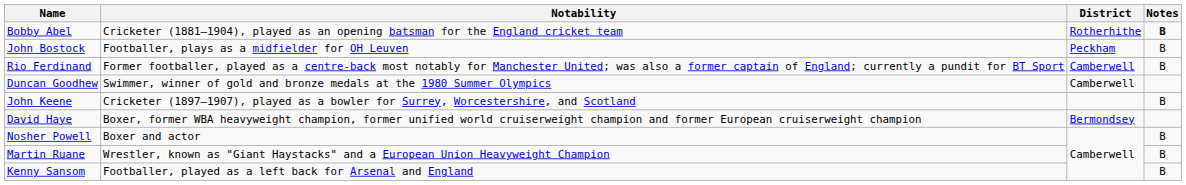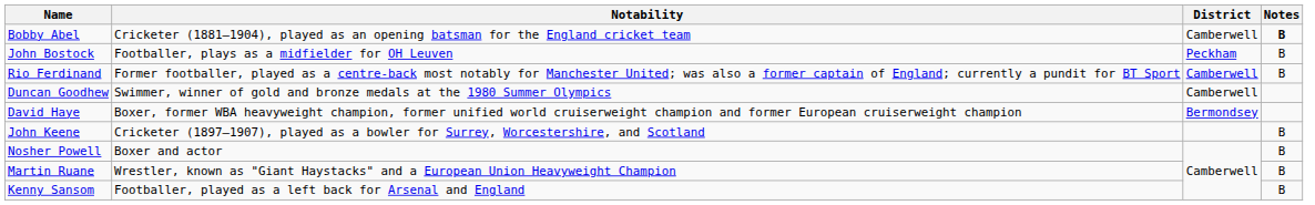Bobby Abel | District: Rotherhithe -> Camberwell
rows swapped: David Haye <-> John Keene
